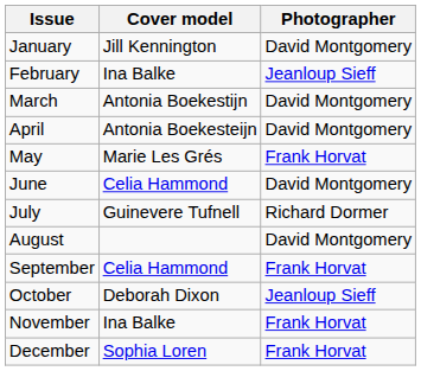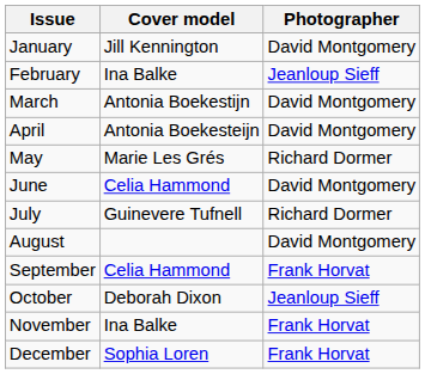May | Photographer: Frank Horvat -> Richard Dormer
